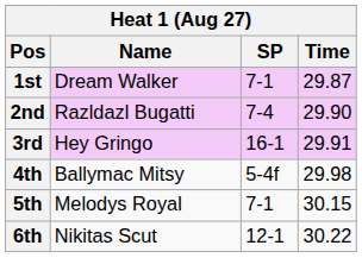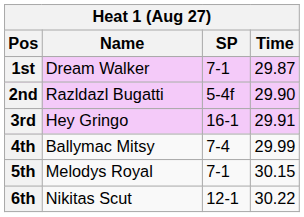2nd | SP: 7-4 -> 5-4f
4th | SP: 5-4f -> 7-4
4th | Time: 29.98 -> 29.99
